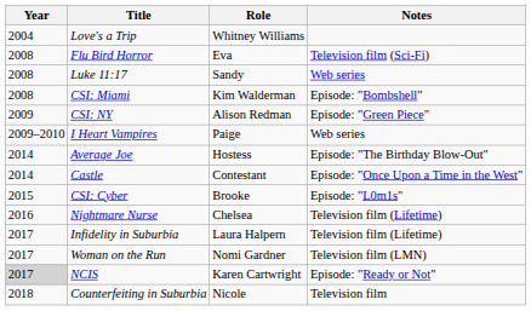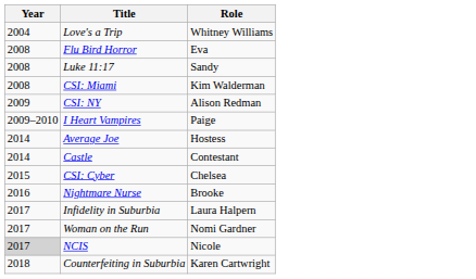- column: Notes | Television film (Sci-Fi) | Web series | Episode: "Bombshell" | Episode: "Green Piece" | Web series | Episode: "The Birthday Blow-Out" | Episode: "Once Upon a Time in the West" | Episode: "L0m1s" | Television film (Lifetime) | Television film (Lifetime) | Television film (LMN) | Episode: "Ready or Not" | Television film
CSI: Cyber | Role: Brooke -> Chelsea
Nightmare Nurse | Role: Chelsea -> Brooke
NCIS | Role: Karen Cartwright -> Nicole
Counterfeiting in Suburbia | Role: Nicole -> Karen Cartwright
